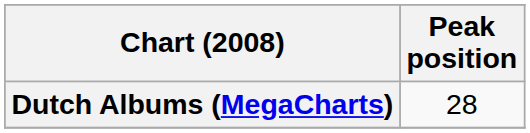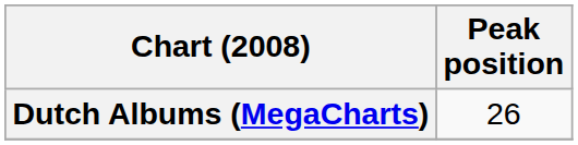Dutch Albums (MegaCharts) | Peak position: 28 -> 26
